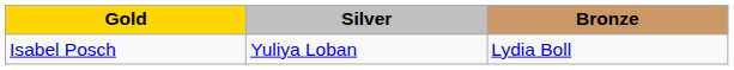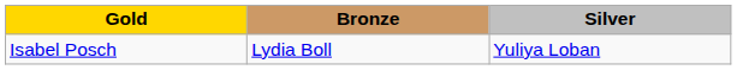columns swapped: Silver <-> Bronze
